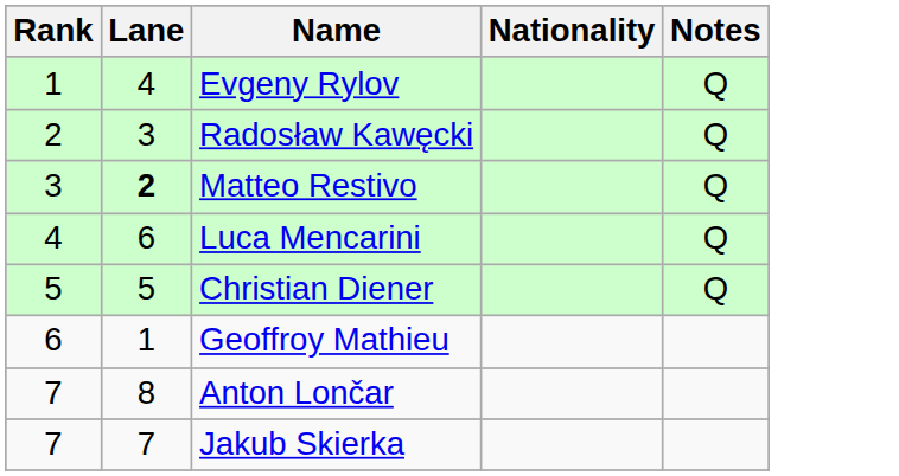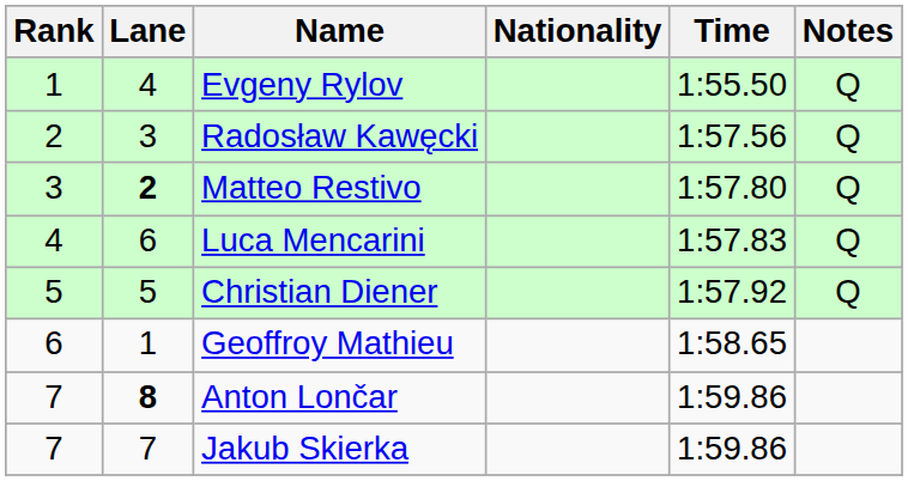+ column: Time | 1:55.50 | 1:57.56 | 1:57.80 | 1:57.83 | 1:57.92 | 1:58.65 | 1:59.86 | 1:59.86
Anton Lončar | Lane: normal -> bold
